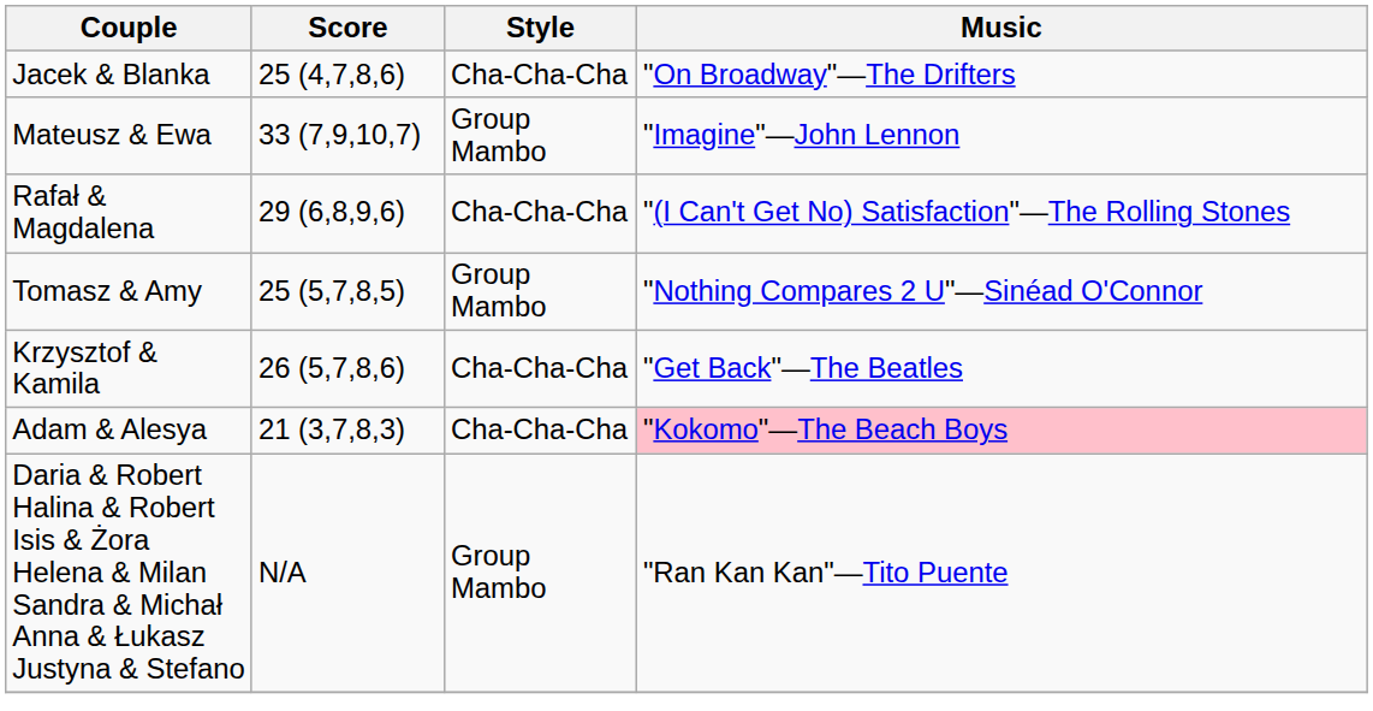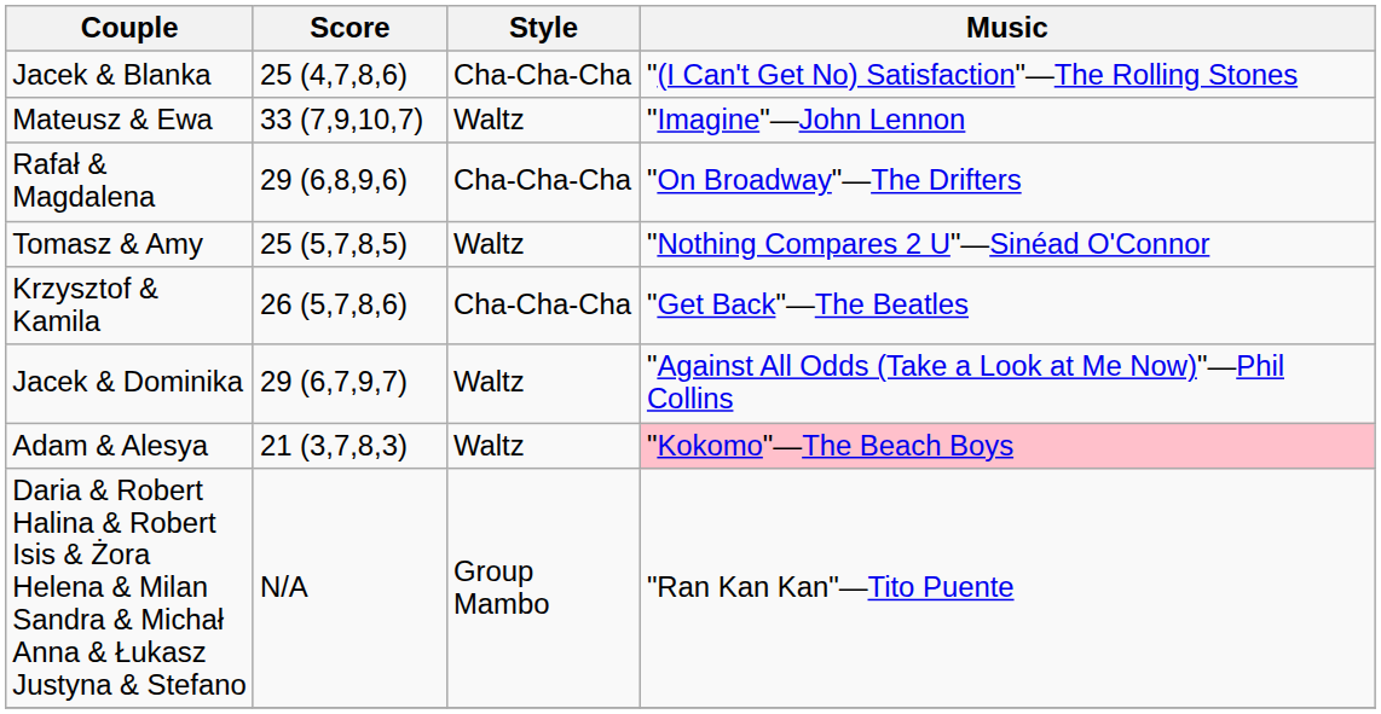Jacek & Blanka | Music: "On Broadway"—The Drifters -> "(I Can't Get No) Satisfaction"—The Rolling Stones
Mateusz & Ewa | Style: Group Mambo -> Waltz
Rafał & Magdalena | Music: "(I Can't Get No) Satisfaction"—The Rolling Stones -> "On Broadway"—The Drifters
Tomasz & Amy | Style: Group Mambo -> Waltz
+ row: Jacek & Dominika | 29 (6,7,9,7) | Waltz | "Against All Odds (Take a Look at Me Now)"—Phil Collins
Adam & Alesya | Style: Cha-Cha-Cha -> Waltz
